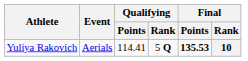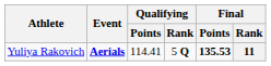Yuliya Rakovich | Event: normal -> bold
Yuliya Rakovich | Final / Rank: 10 -> 11
